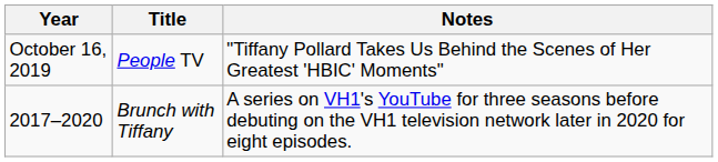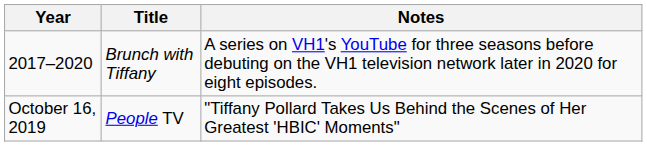rows swapped: 2017–2020 <-> October 16, 2019
